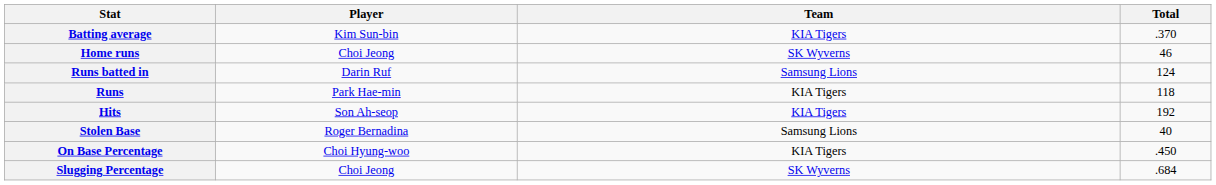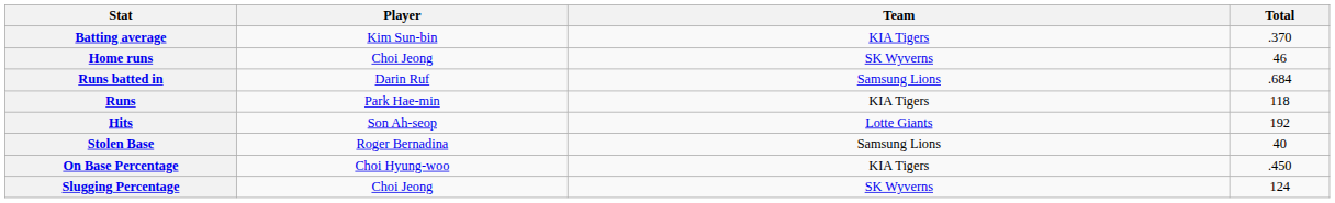Runs batted in | Total: 124 -> .684
Hits | Team: KIA Tigers -> Lotte Giants
Slugging Percentage | Total: .684 -> 124
